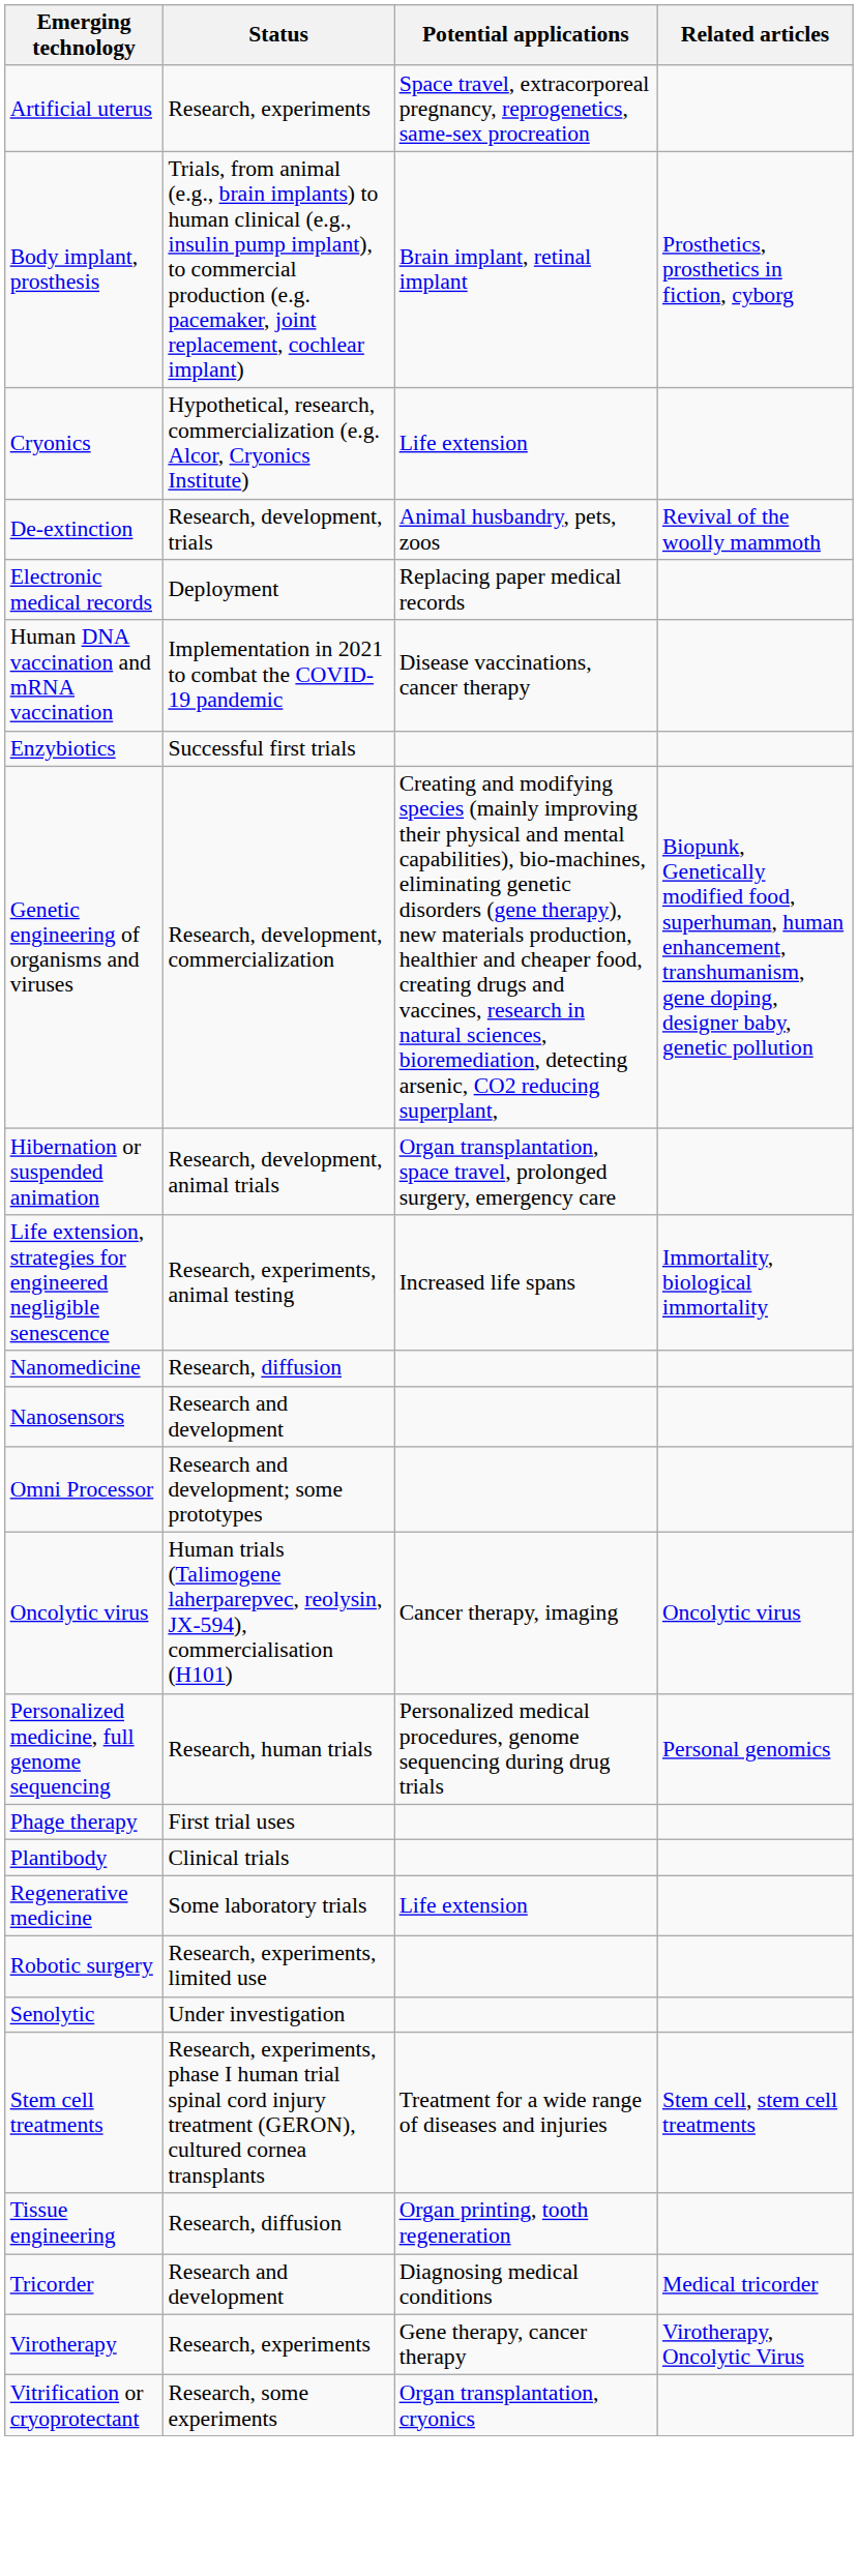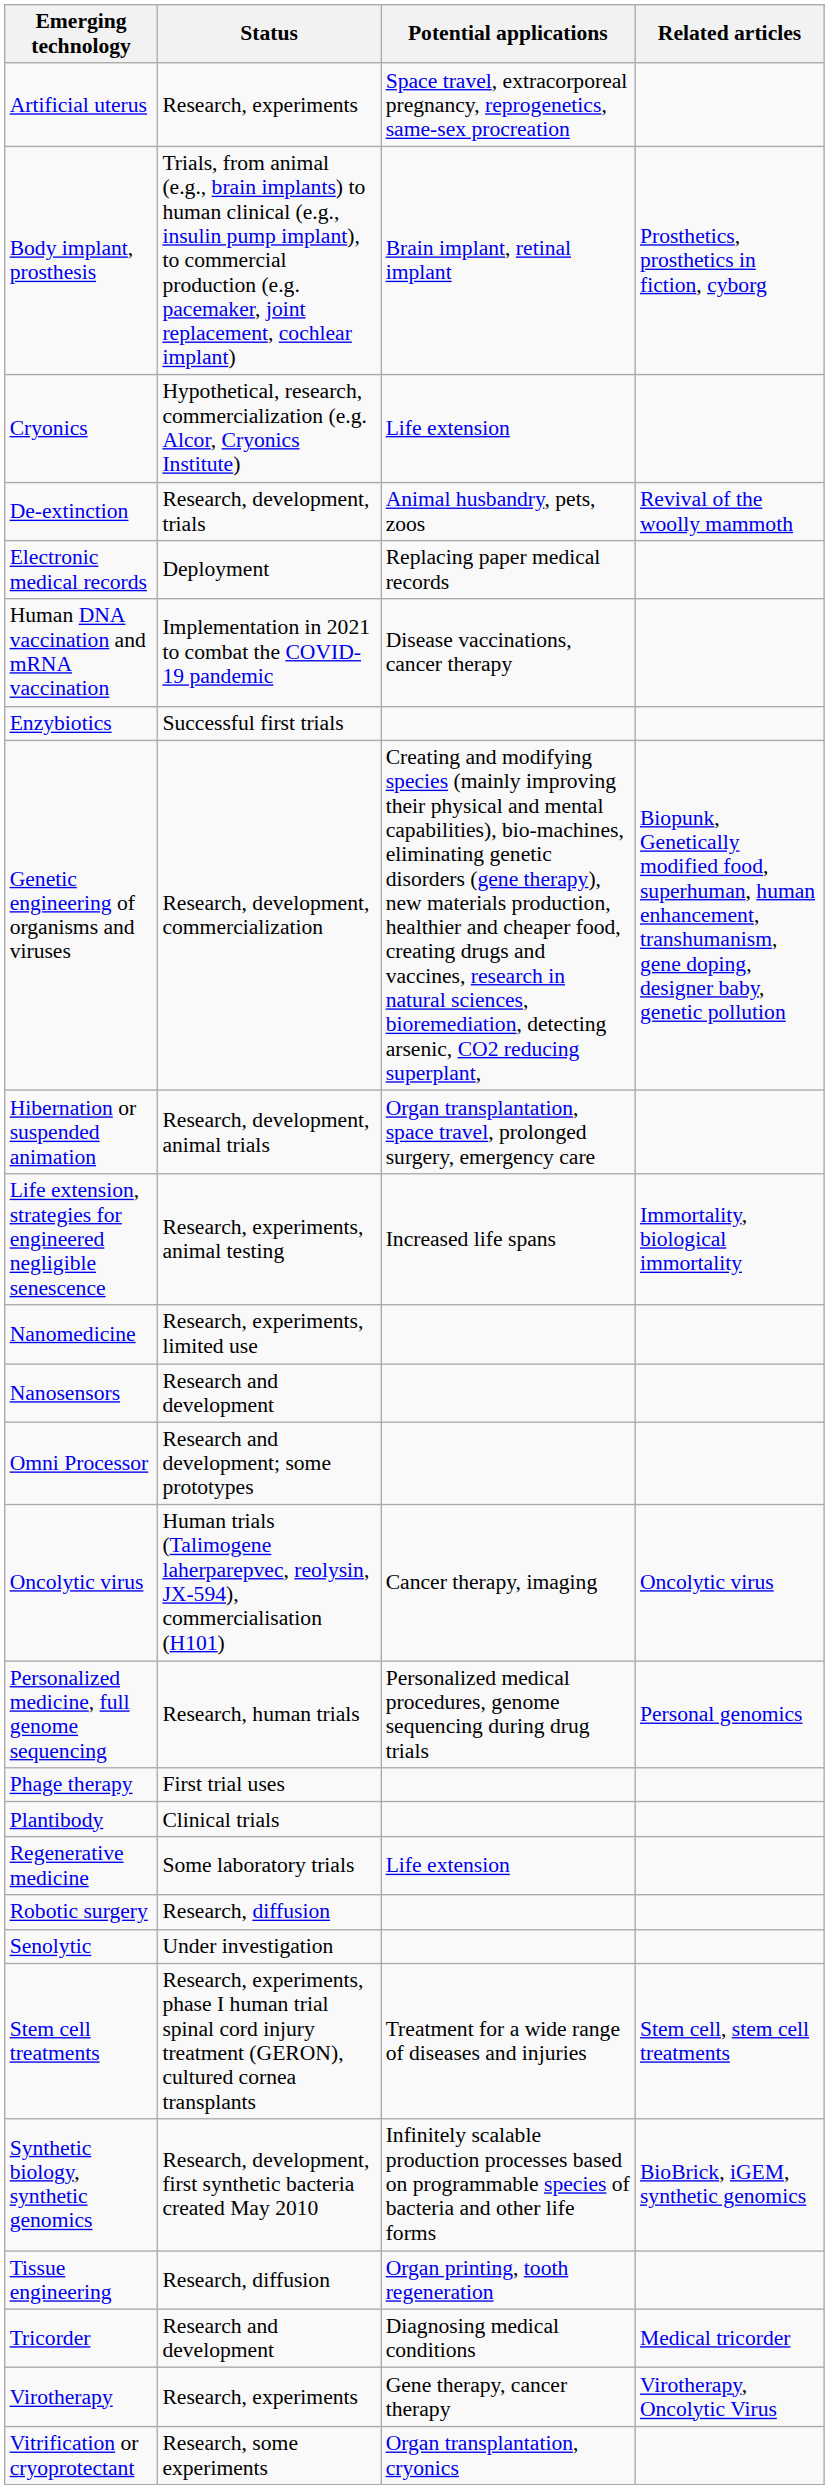Nanomedicine | Status: Research, diffusion -> Research, experiments, limited use
Robotic surgery | Status: Research, experiments, limited use -> Research, diffusion
+ row: Synthetic biology, synthetic genomics | Research, development, first synthetic bacteria created May 2010 | Infinitely scalable production processes based on programmable species of bacteria and other life forms | BioBrick, iGEM, synthetic genomics
